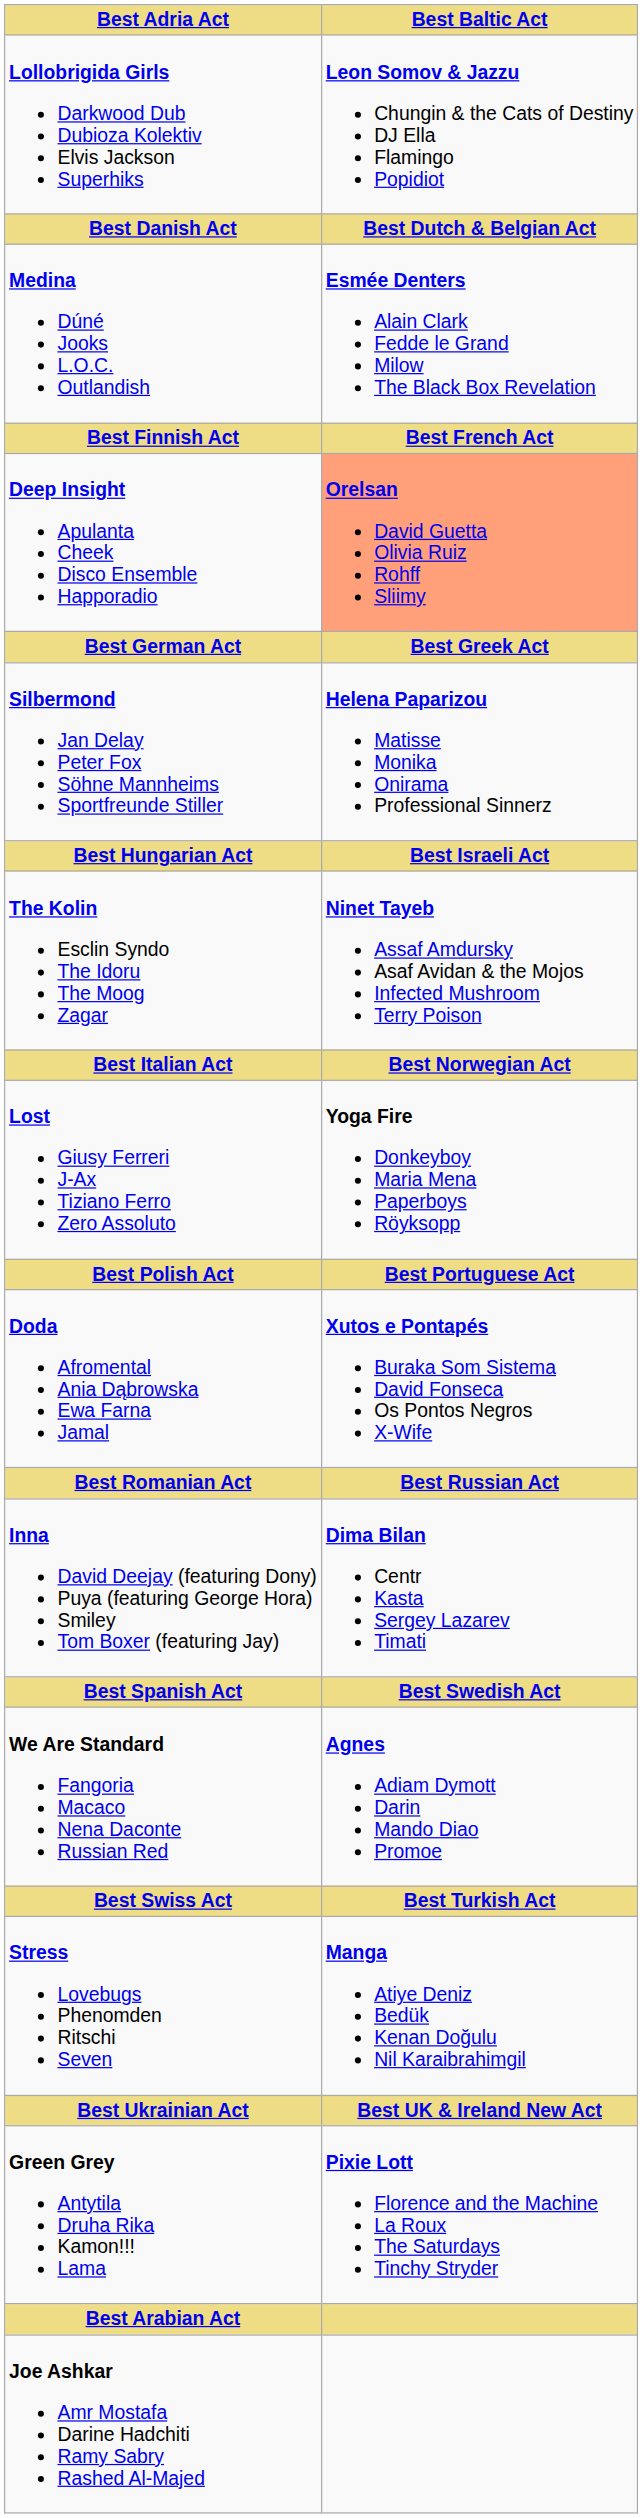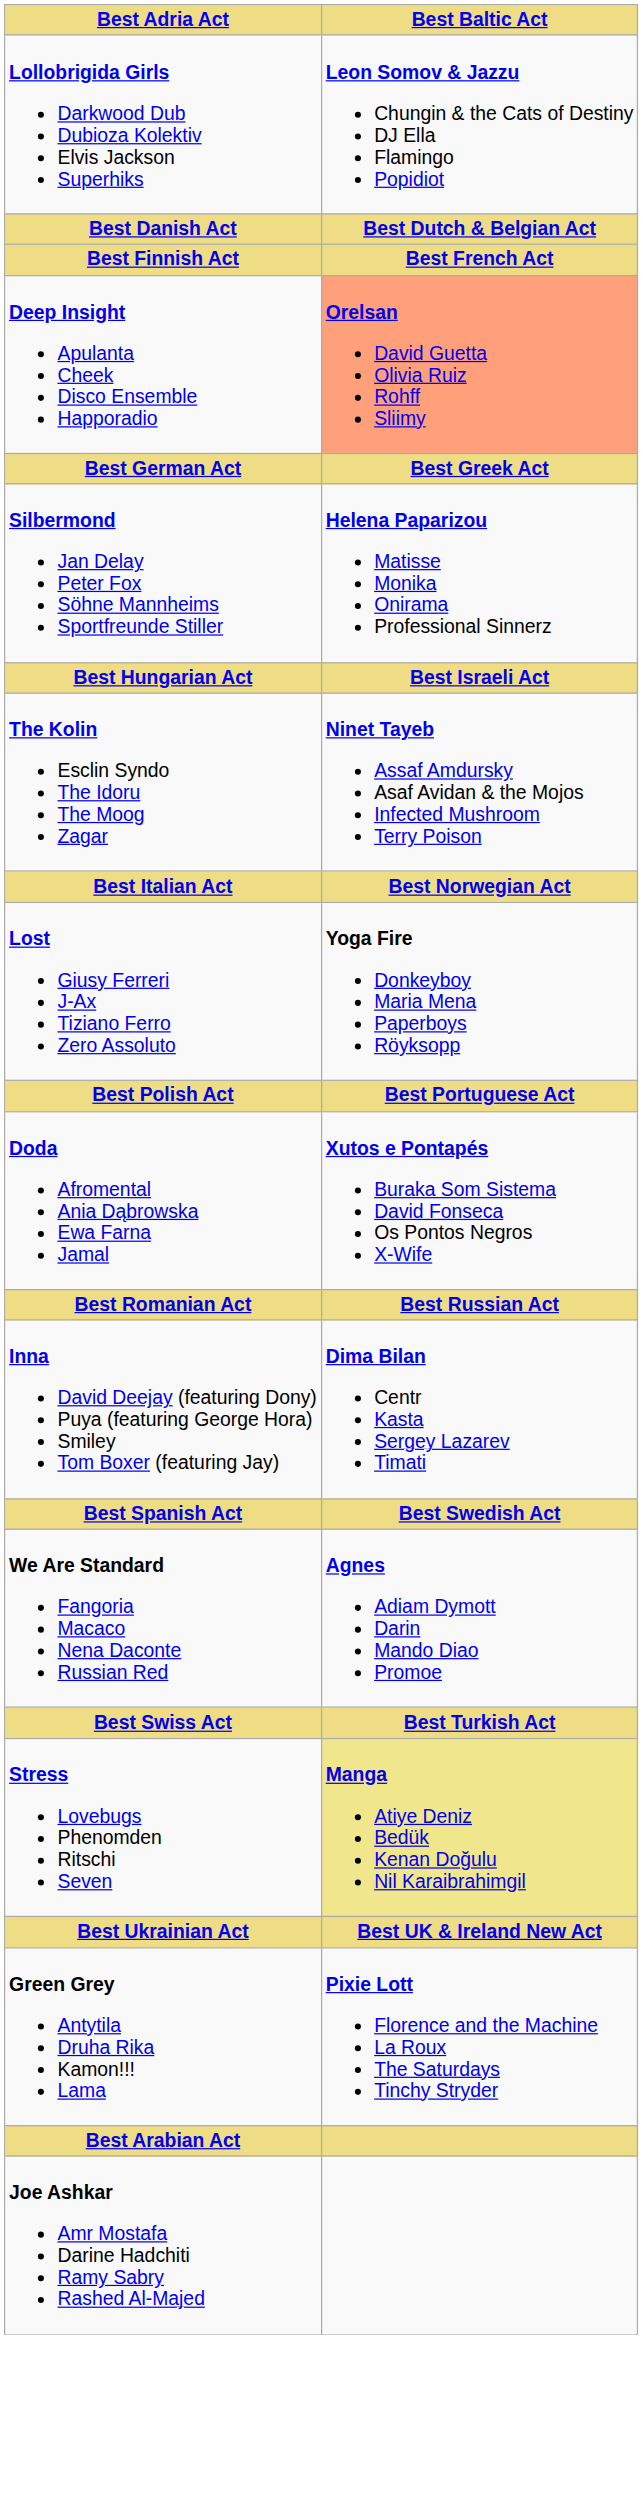- row: Medina Dúné Jooks L.O.C. Outlandish | Esmée Denters Alain Clark Fedde le Grand Milow The Black Box Revelation
Stress Lovebugs Phenomden Ritschi Seven | Best Baltic Act: no background -> khaki background
